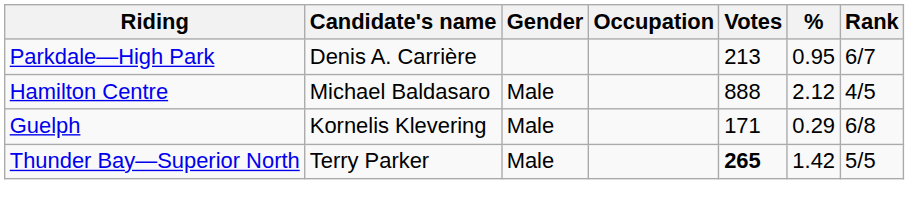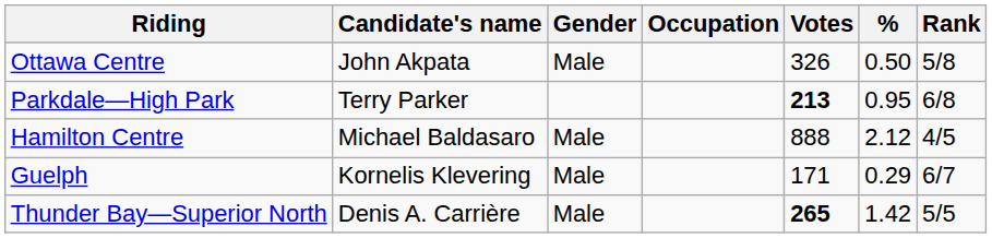+ row: Ottawa Centre | John Akpata | Male | 326 | 0.50 | 5/8
Parkdale—High Park | Candidate's name: Denis A. Carrière -> Terry Parker
Parkdale—High Park | Votes: normal -> bold
Parkdale—High Park | Rank: 6/7 -> 6/8
Guelph | Rank: 6/8 -> 6/7
Thunder Bay—Superior North | Candidate's name: Terry Parker -> Denis A. Carrière
